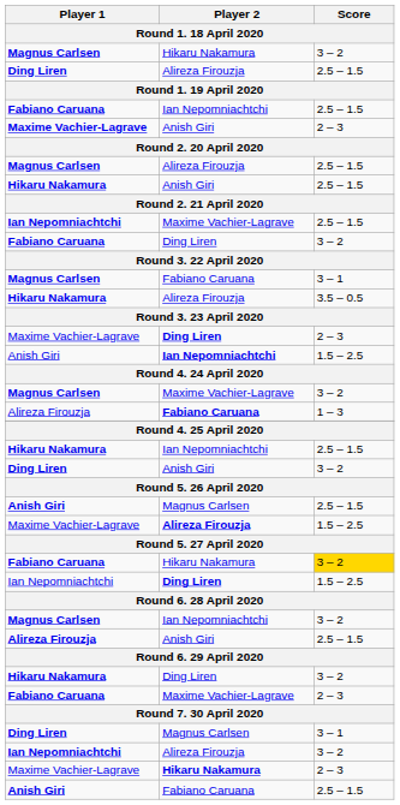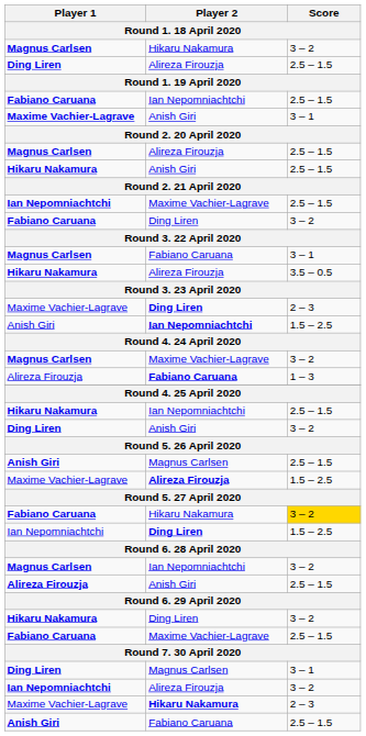Maxime Vachier-Lagrave / Anish Giri | Score: 2 – 3 -> 3 – 1
Fabiano Caruana / Maxime Vachier-Lagrave | Score: 2 – 3 -> 2.5 – 1.5
